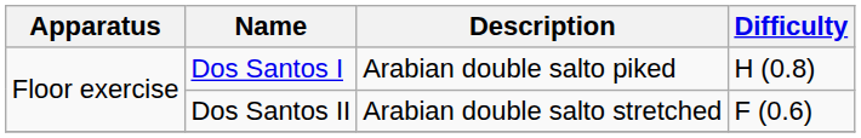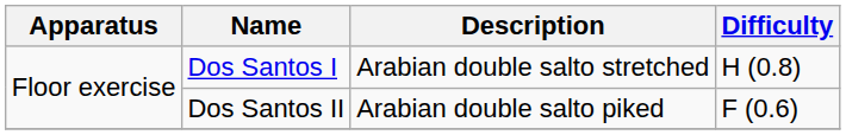Dos Santos I | Description: Arabian double salto piked -> Arabian double salto stretched
Dos Santos II | Description: Arabian double salto stretched -> Arabian double salto piked
